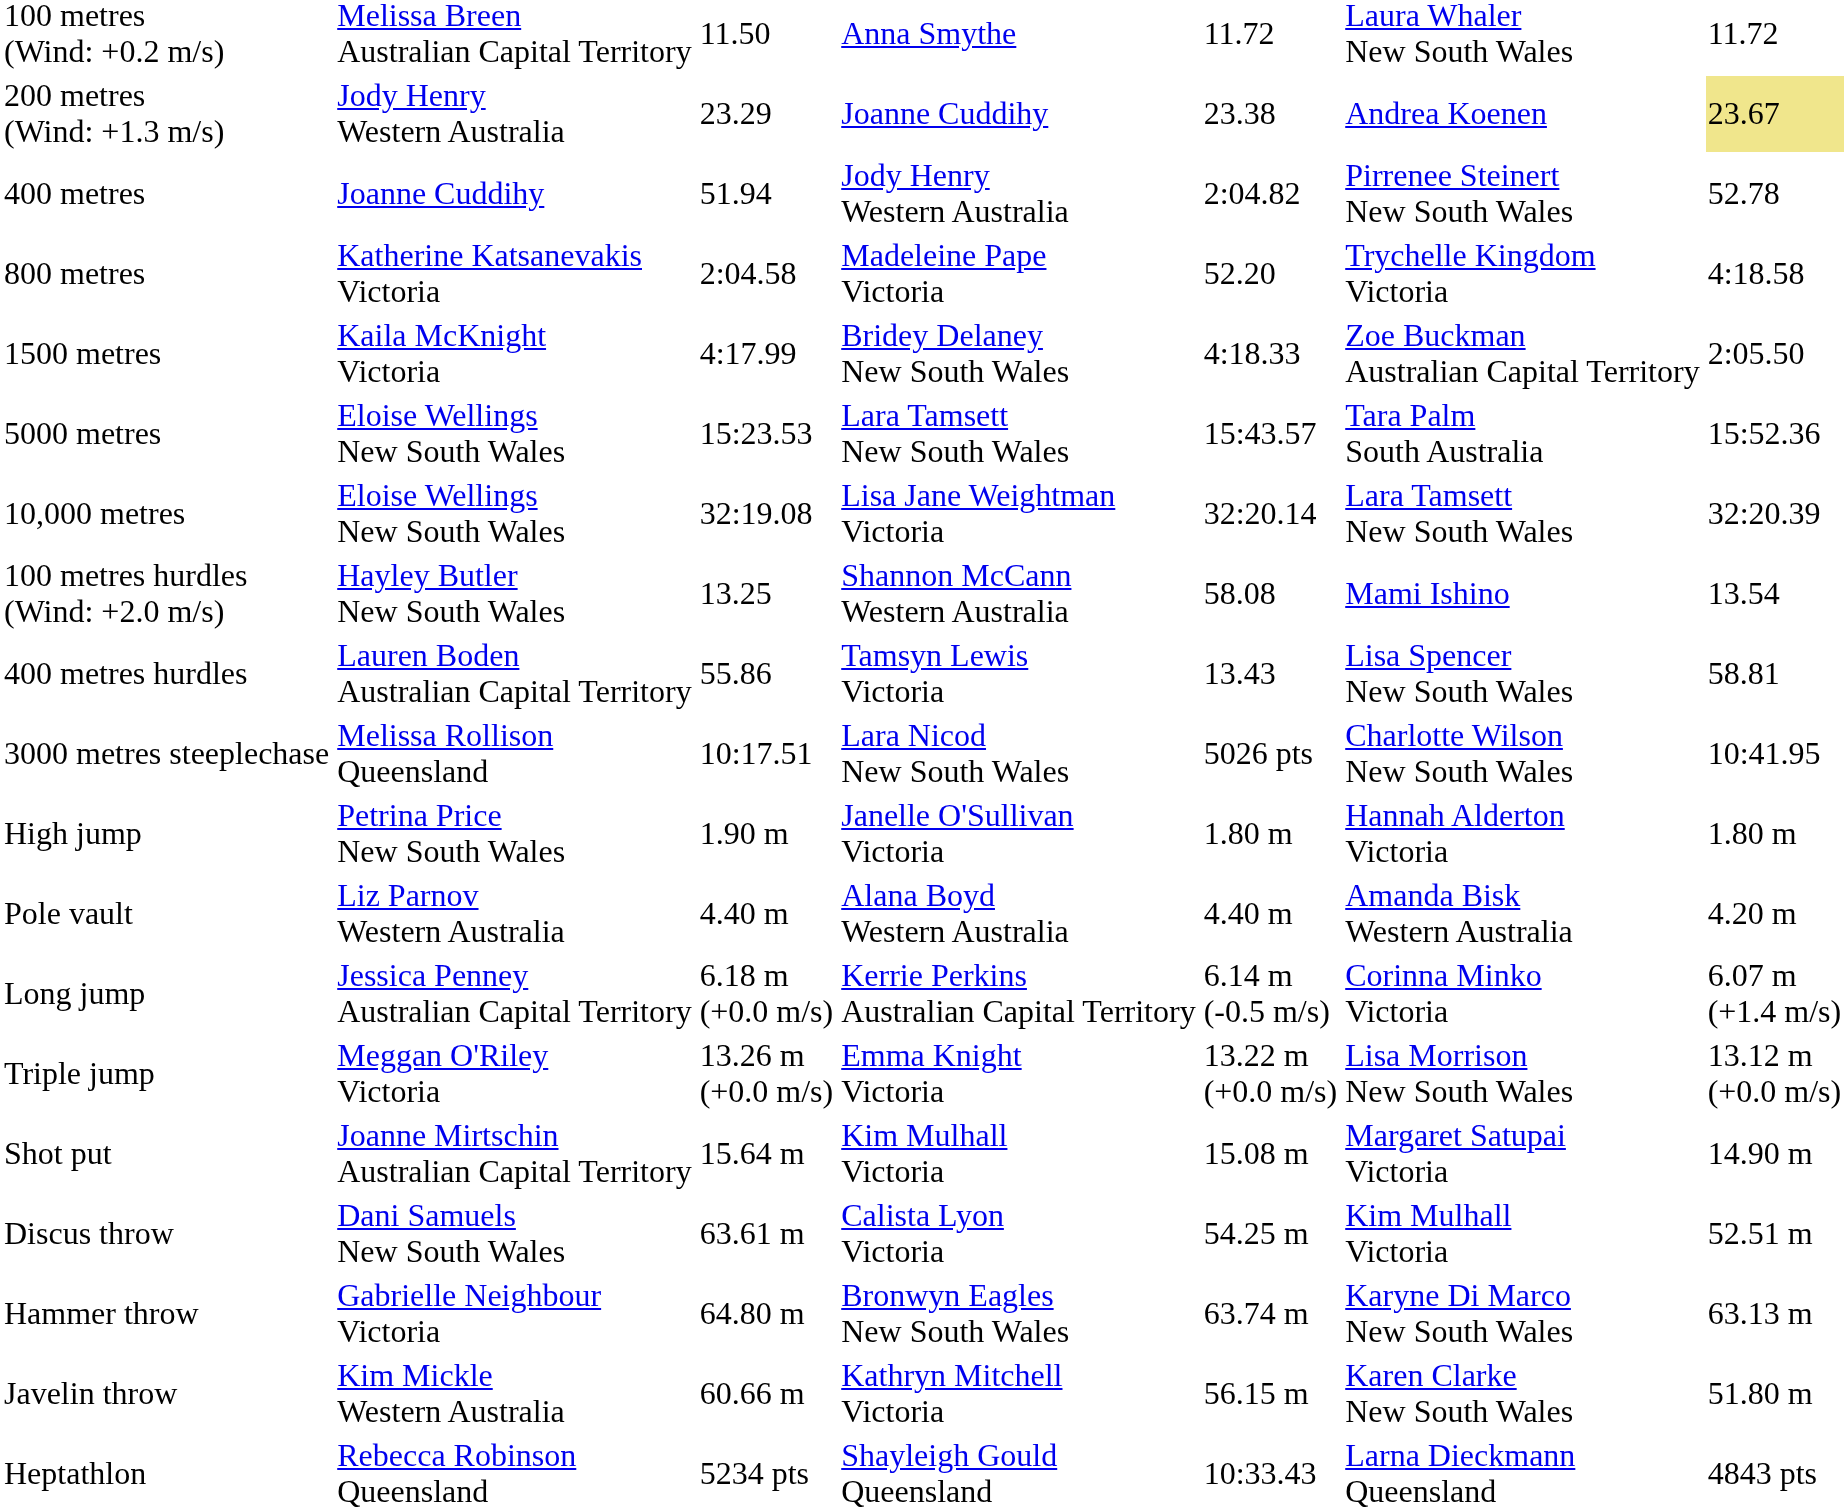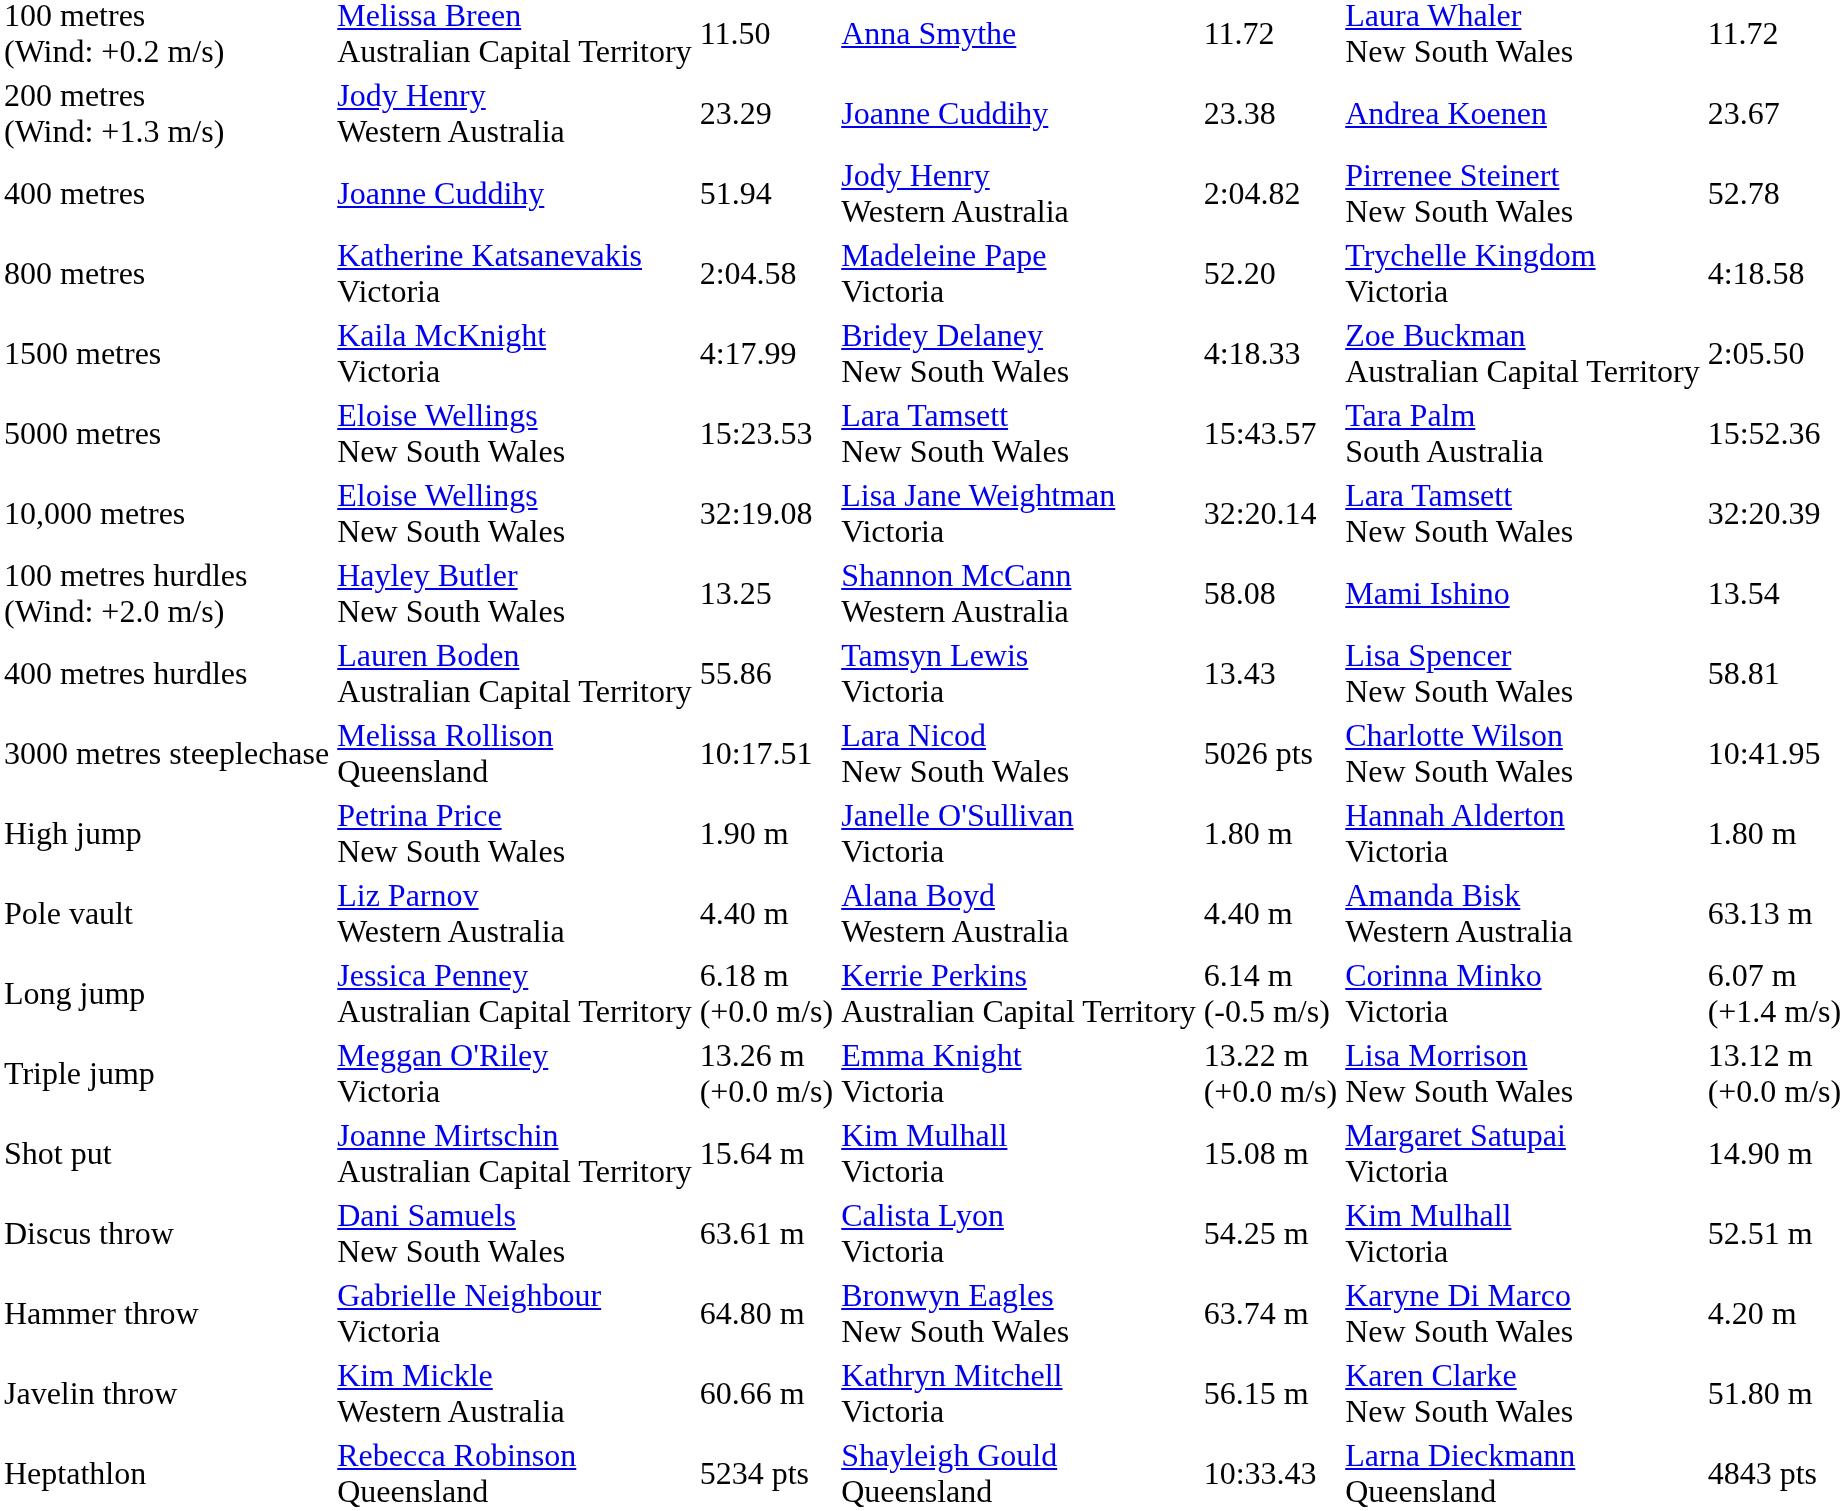200 metres (Wind: +1.3 m/s) | column 7: khaki background -> no background
Pole vault | column 7: 4.20 m -> 63.13 m
Hammer throw | column 7: 63.13 m -> 4.20 m
